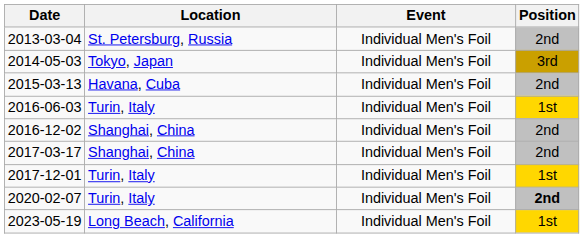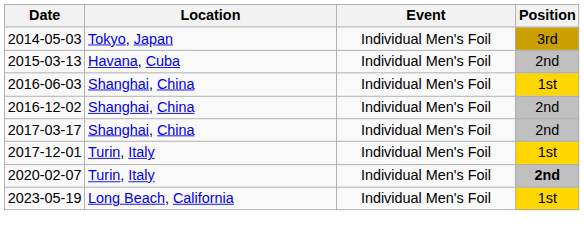- row: 2013-03-04 | St. Petersburg, Russia | Individual Men's Foil | 2nd
2016-06-03 | Location: Turin, Italy -> Shanghai, China
